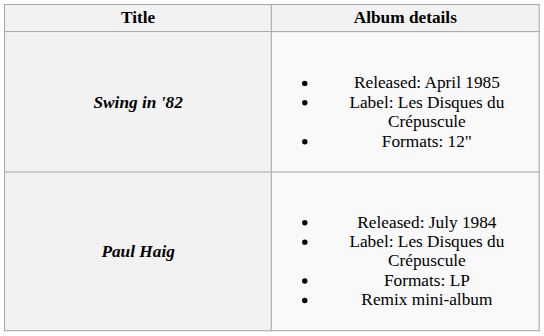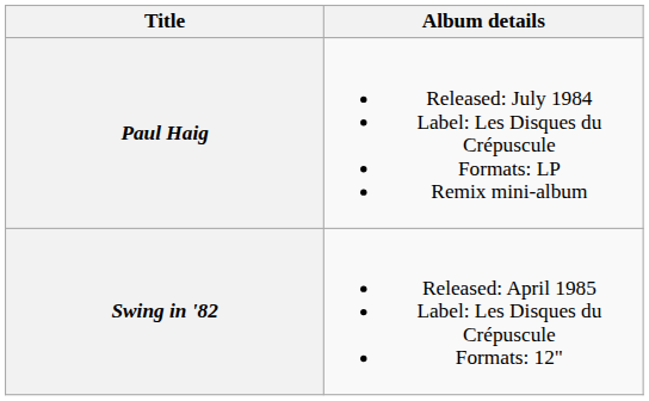rows swapped: Paul Haig <-> Swing in '82
